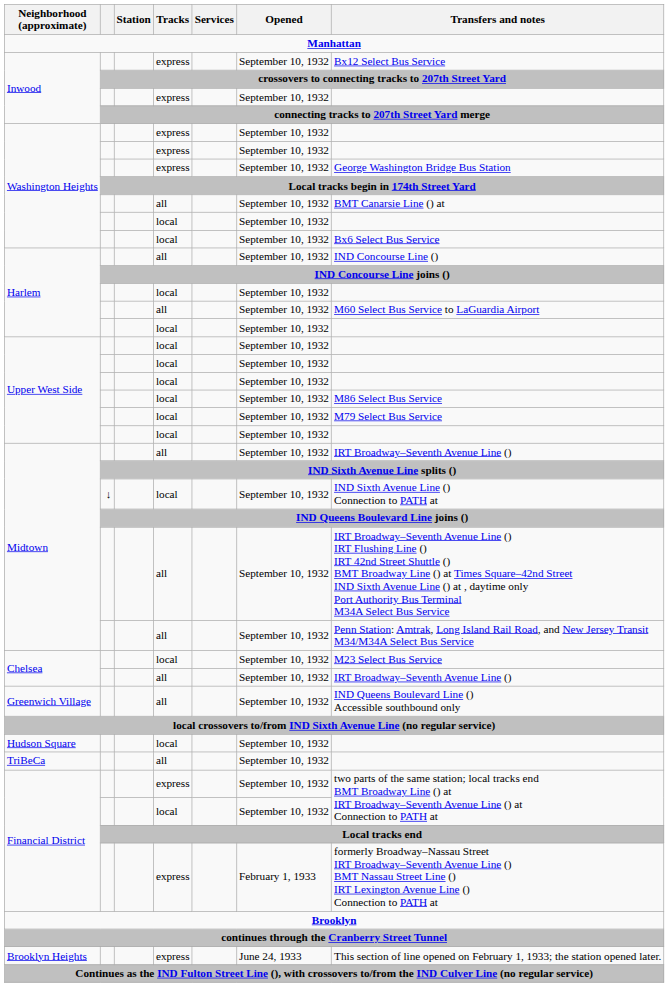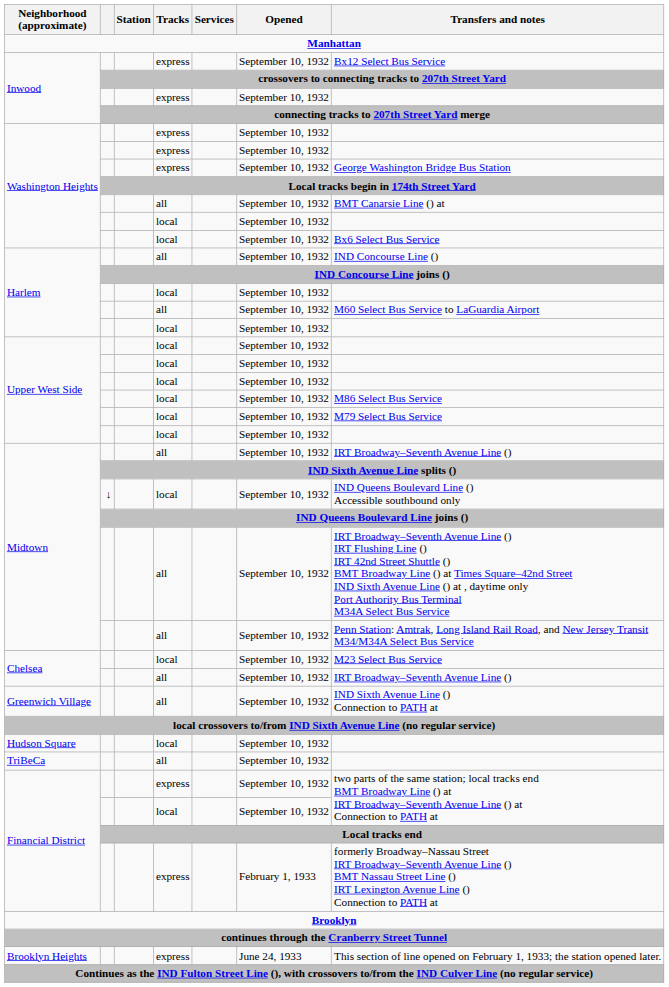Midtown / local | Transfers and notes: IND Sixth Avenue Line () Connection to PATH at -> IND Queens Boulevard Line () Accessible southbound only
Greenwich Village | Transfers and notes: IND Queens Boulevard Line () Accessible southbound only -> IND Sixth Avenue Line () Connection to PATH at
